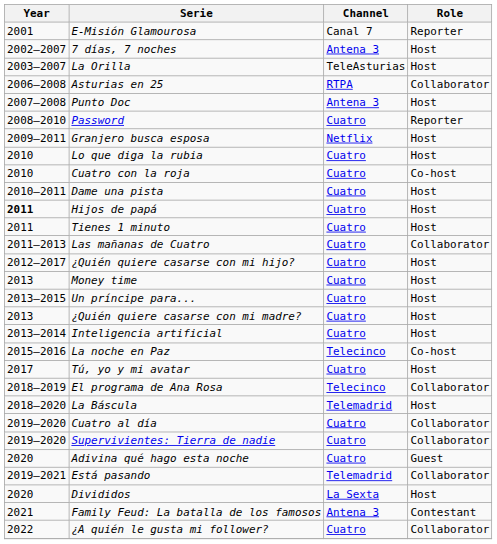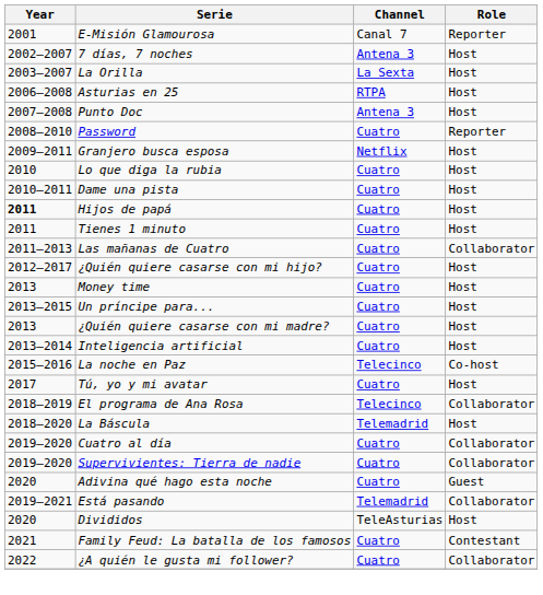La Orilla | Channel: TeleAsturias -> La Sexta
Asturias en 25 | Role: Collaborator -> Host
- row: 2010 | Cuatro con la roja | Cuatro | Co-host
Divididos | Channel: La Sexta -> TeleAsturias
Family Feud: La batalla de los famosos | Channel: Antena 3 -> Cuatro
